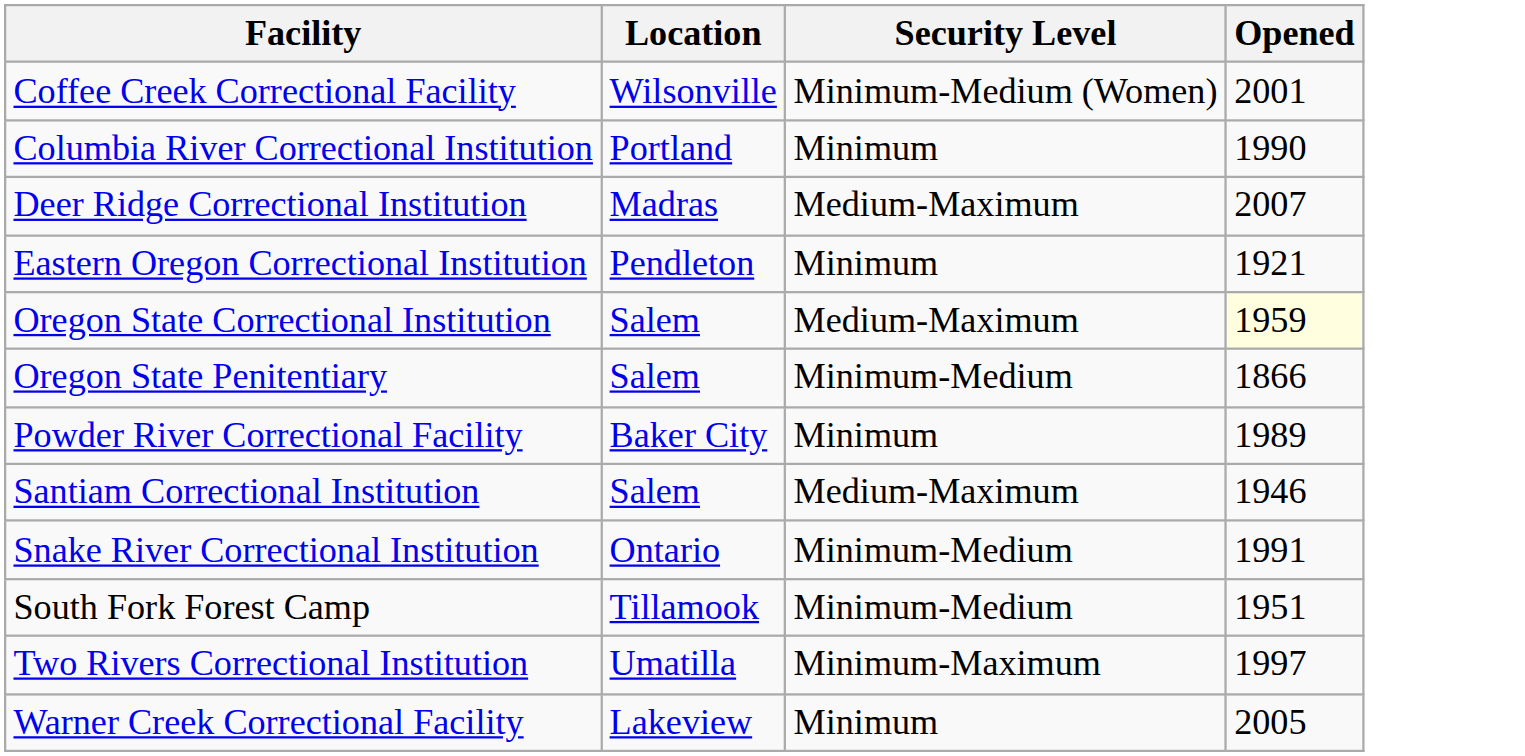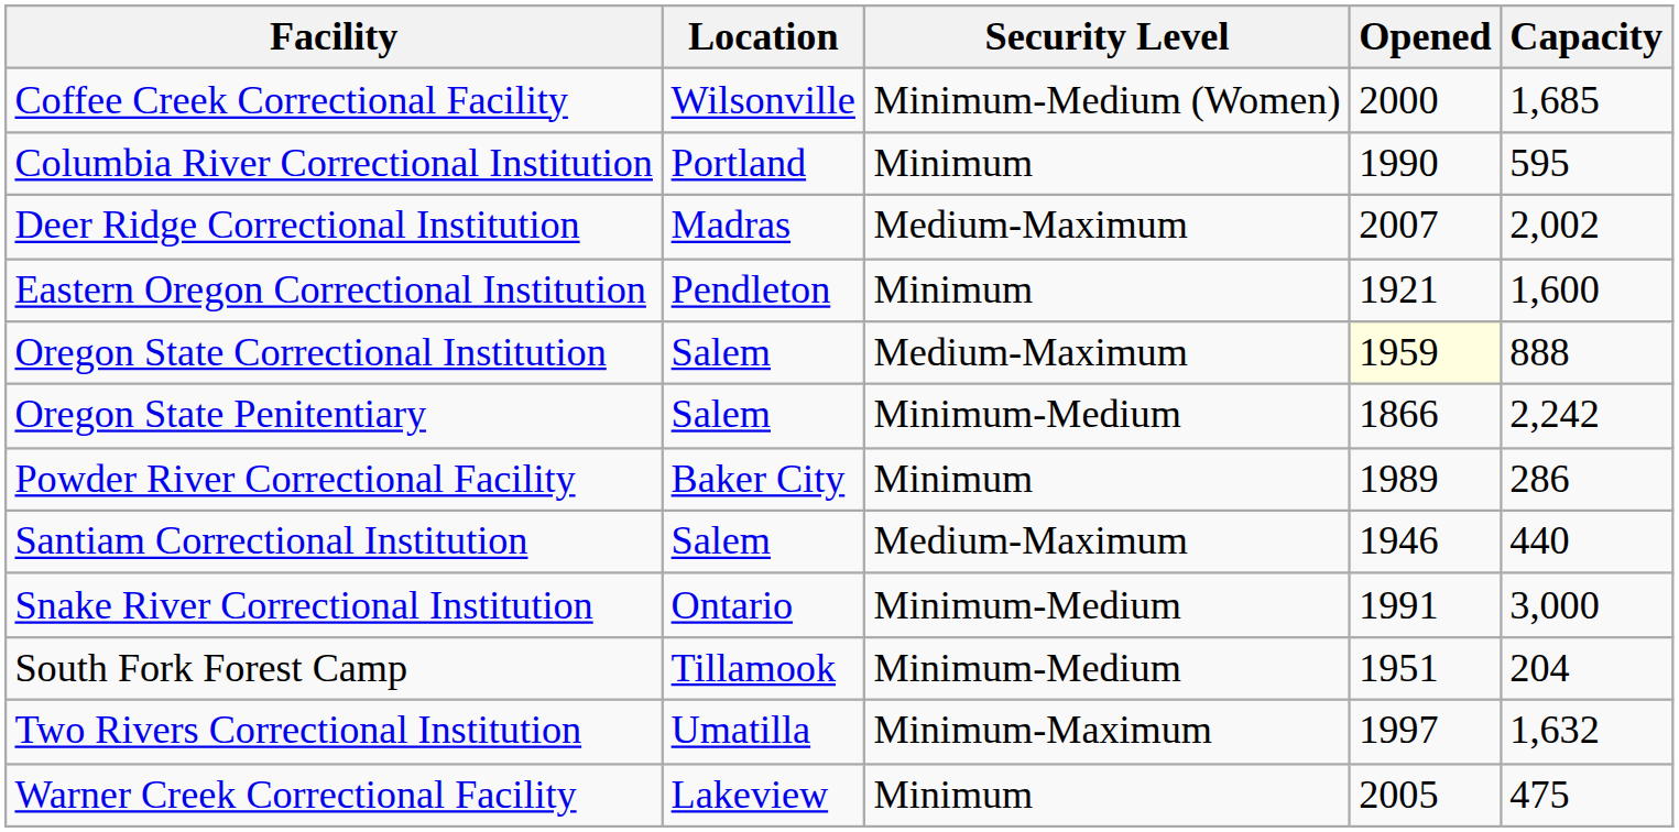+ column: Capacity | 1,685 | 595 | 2,002 | 1,600 | 888 | 2,242 | 286 | 440 | 3,000 | 204 | 1,632 | 475
Coffee Creek Correctional Facility | Opened: 2001 -> 2000
